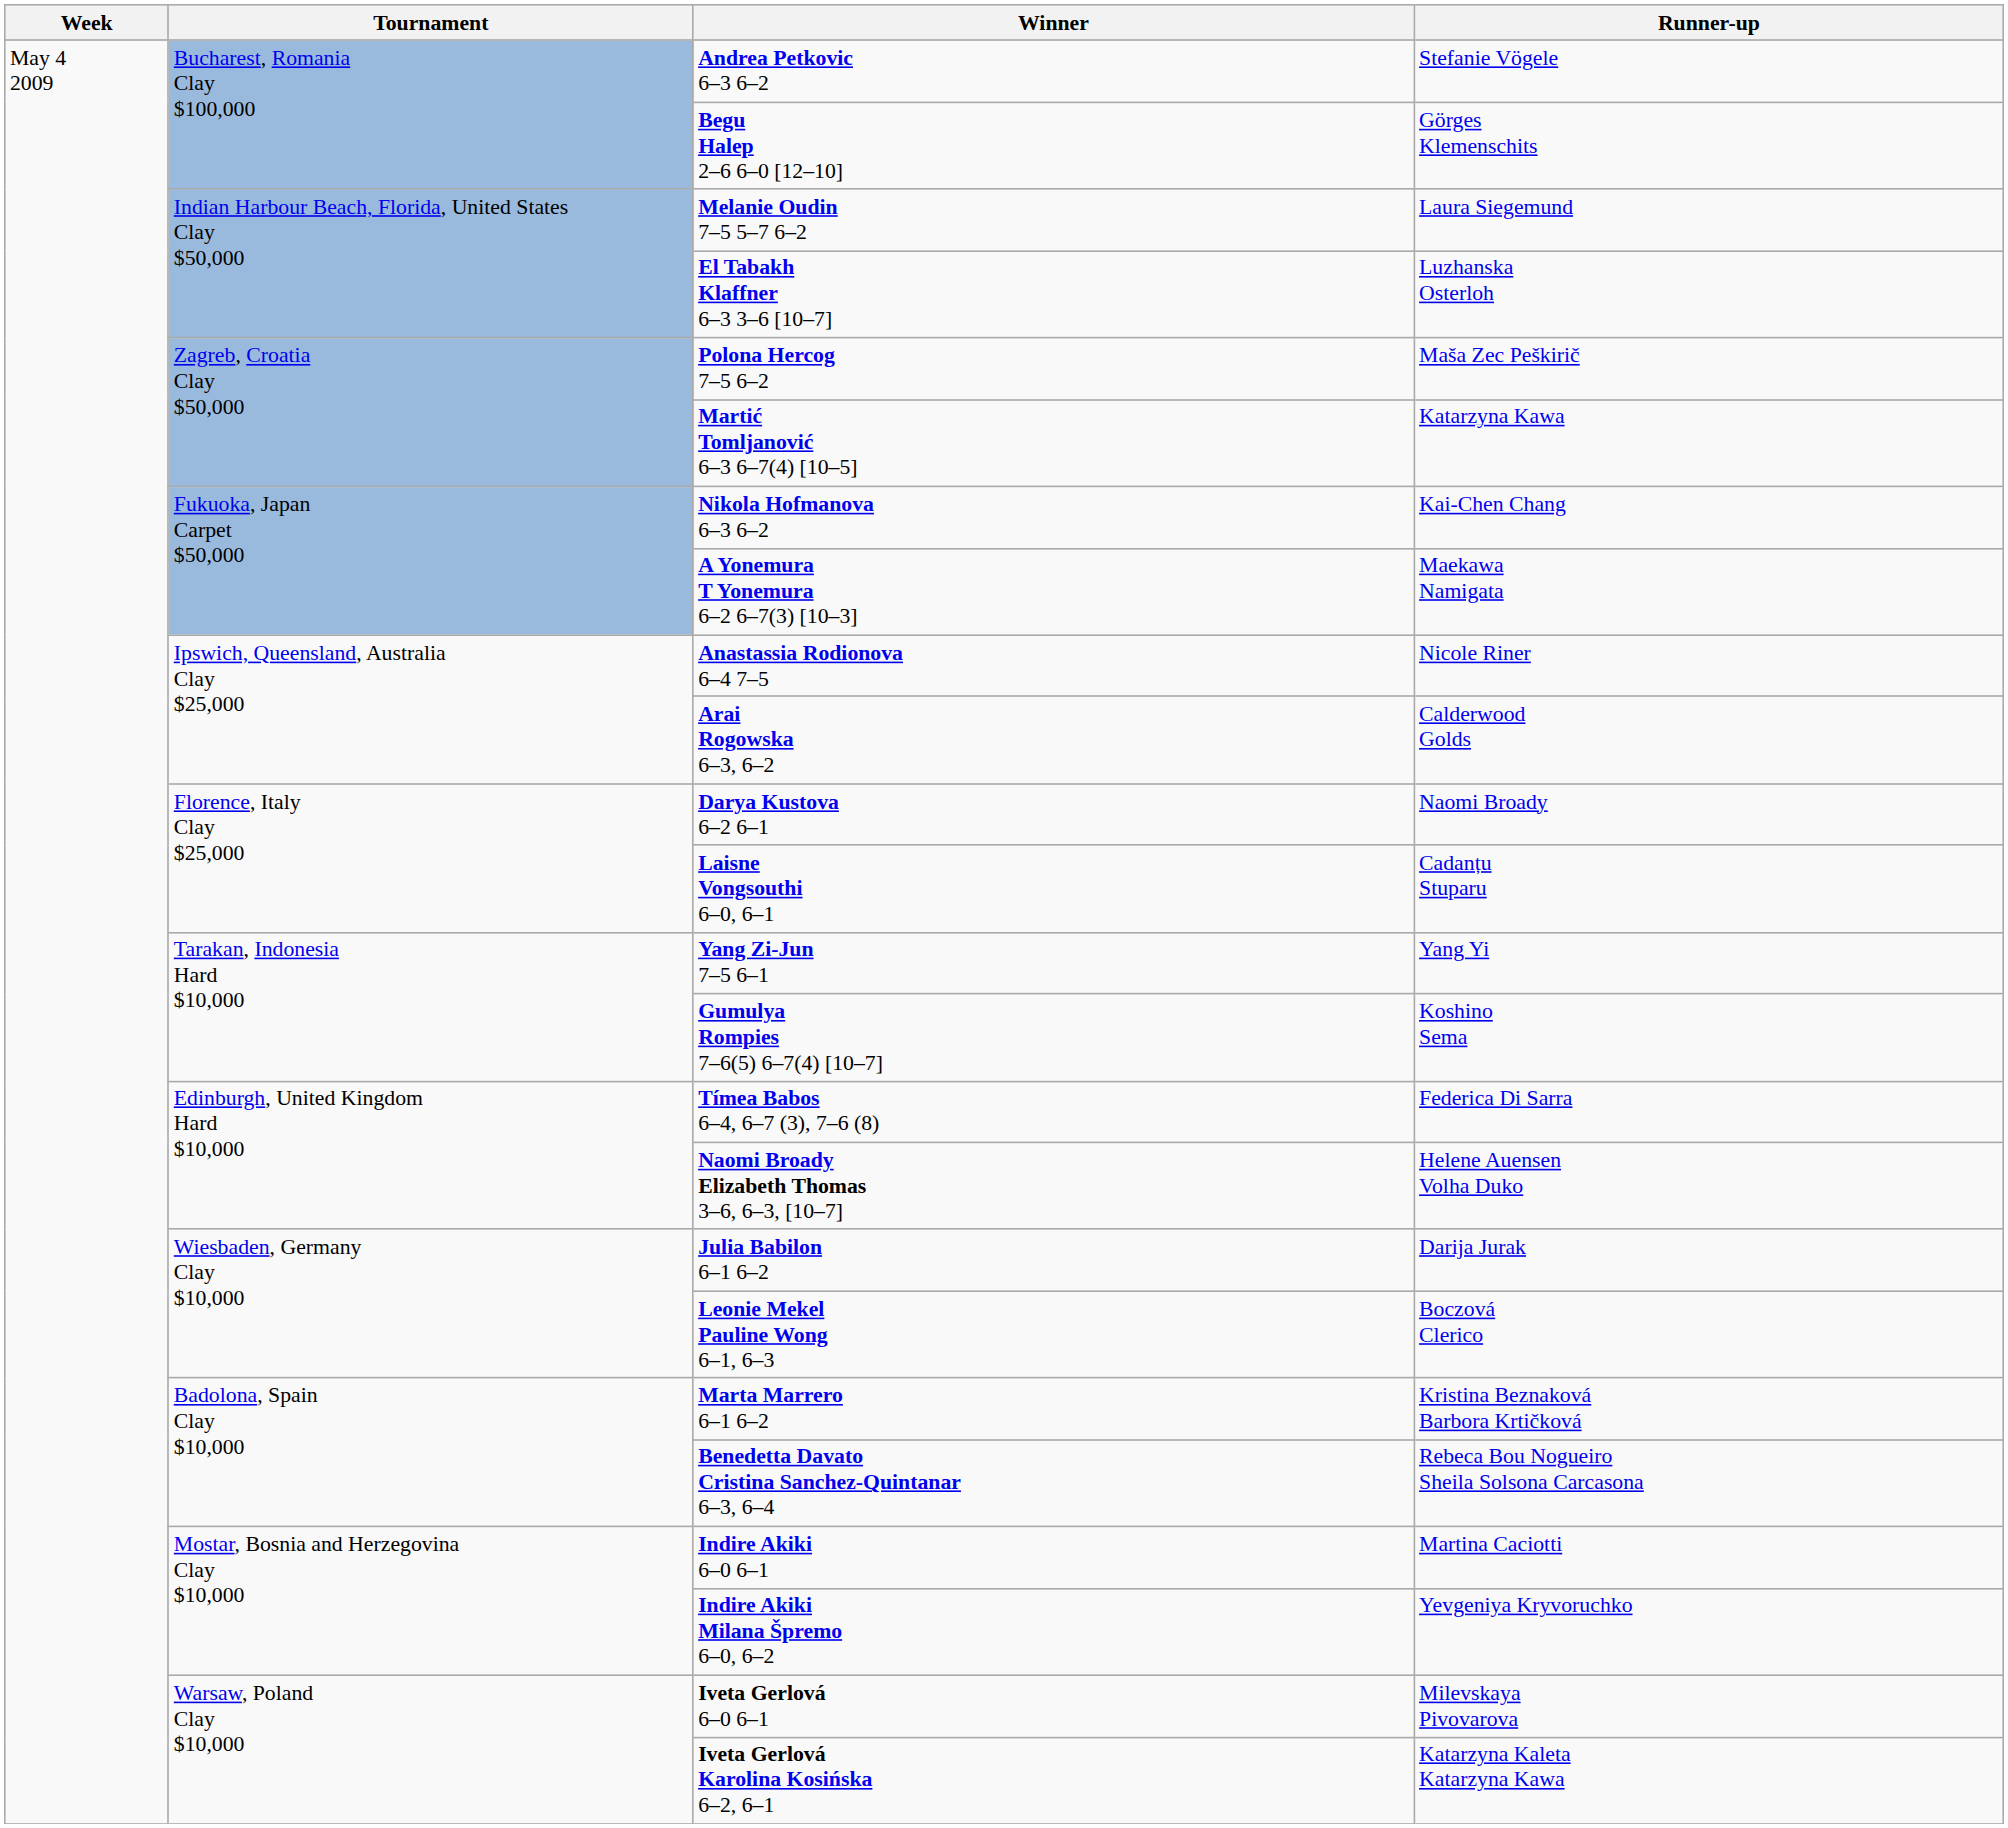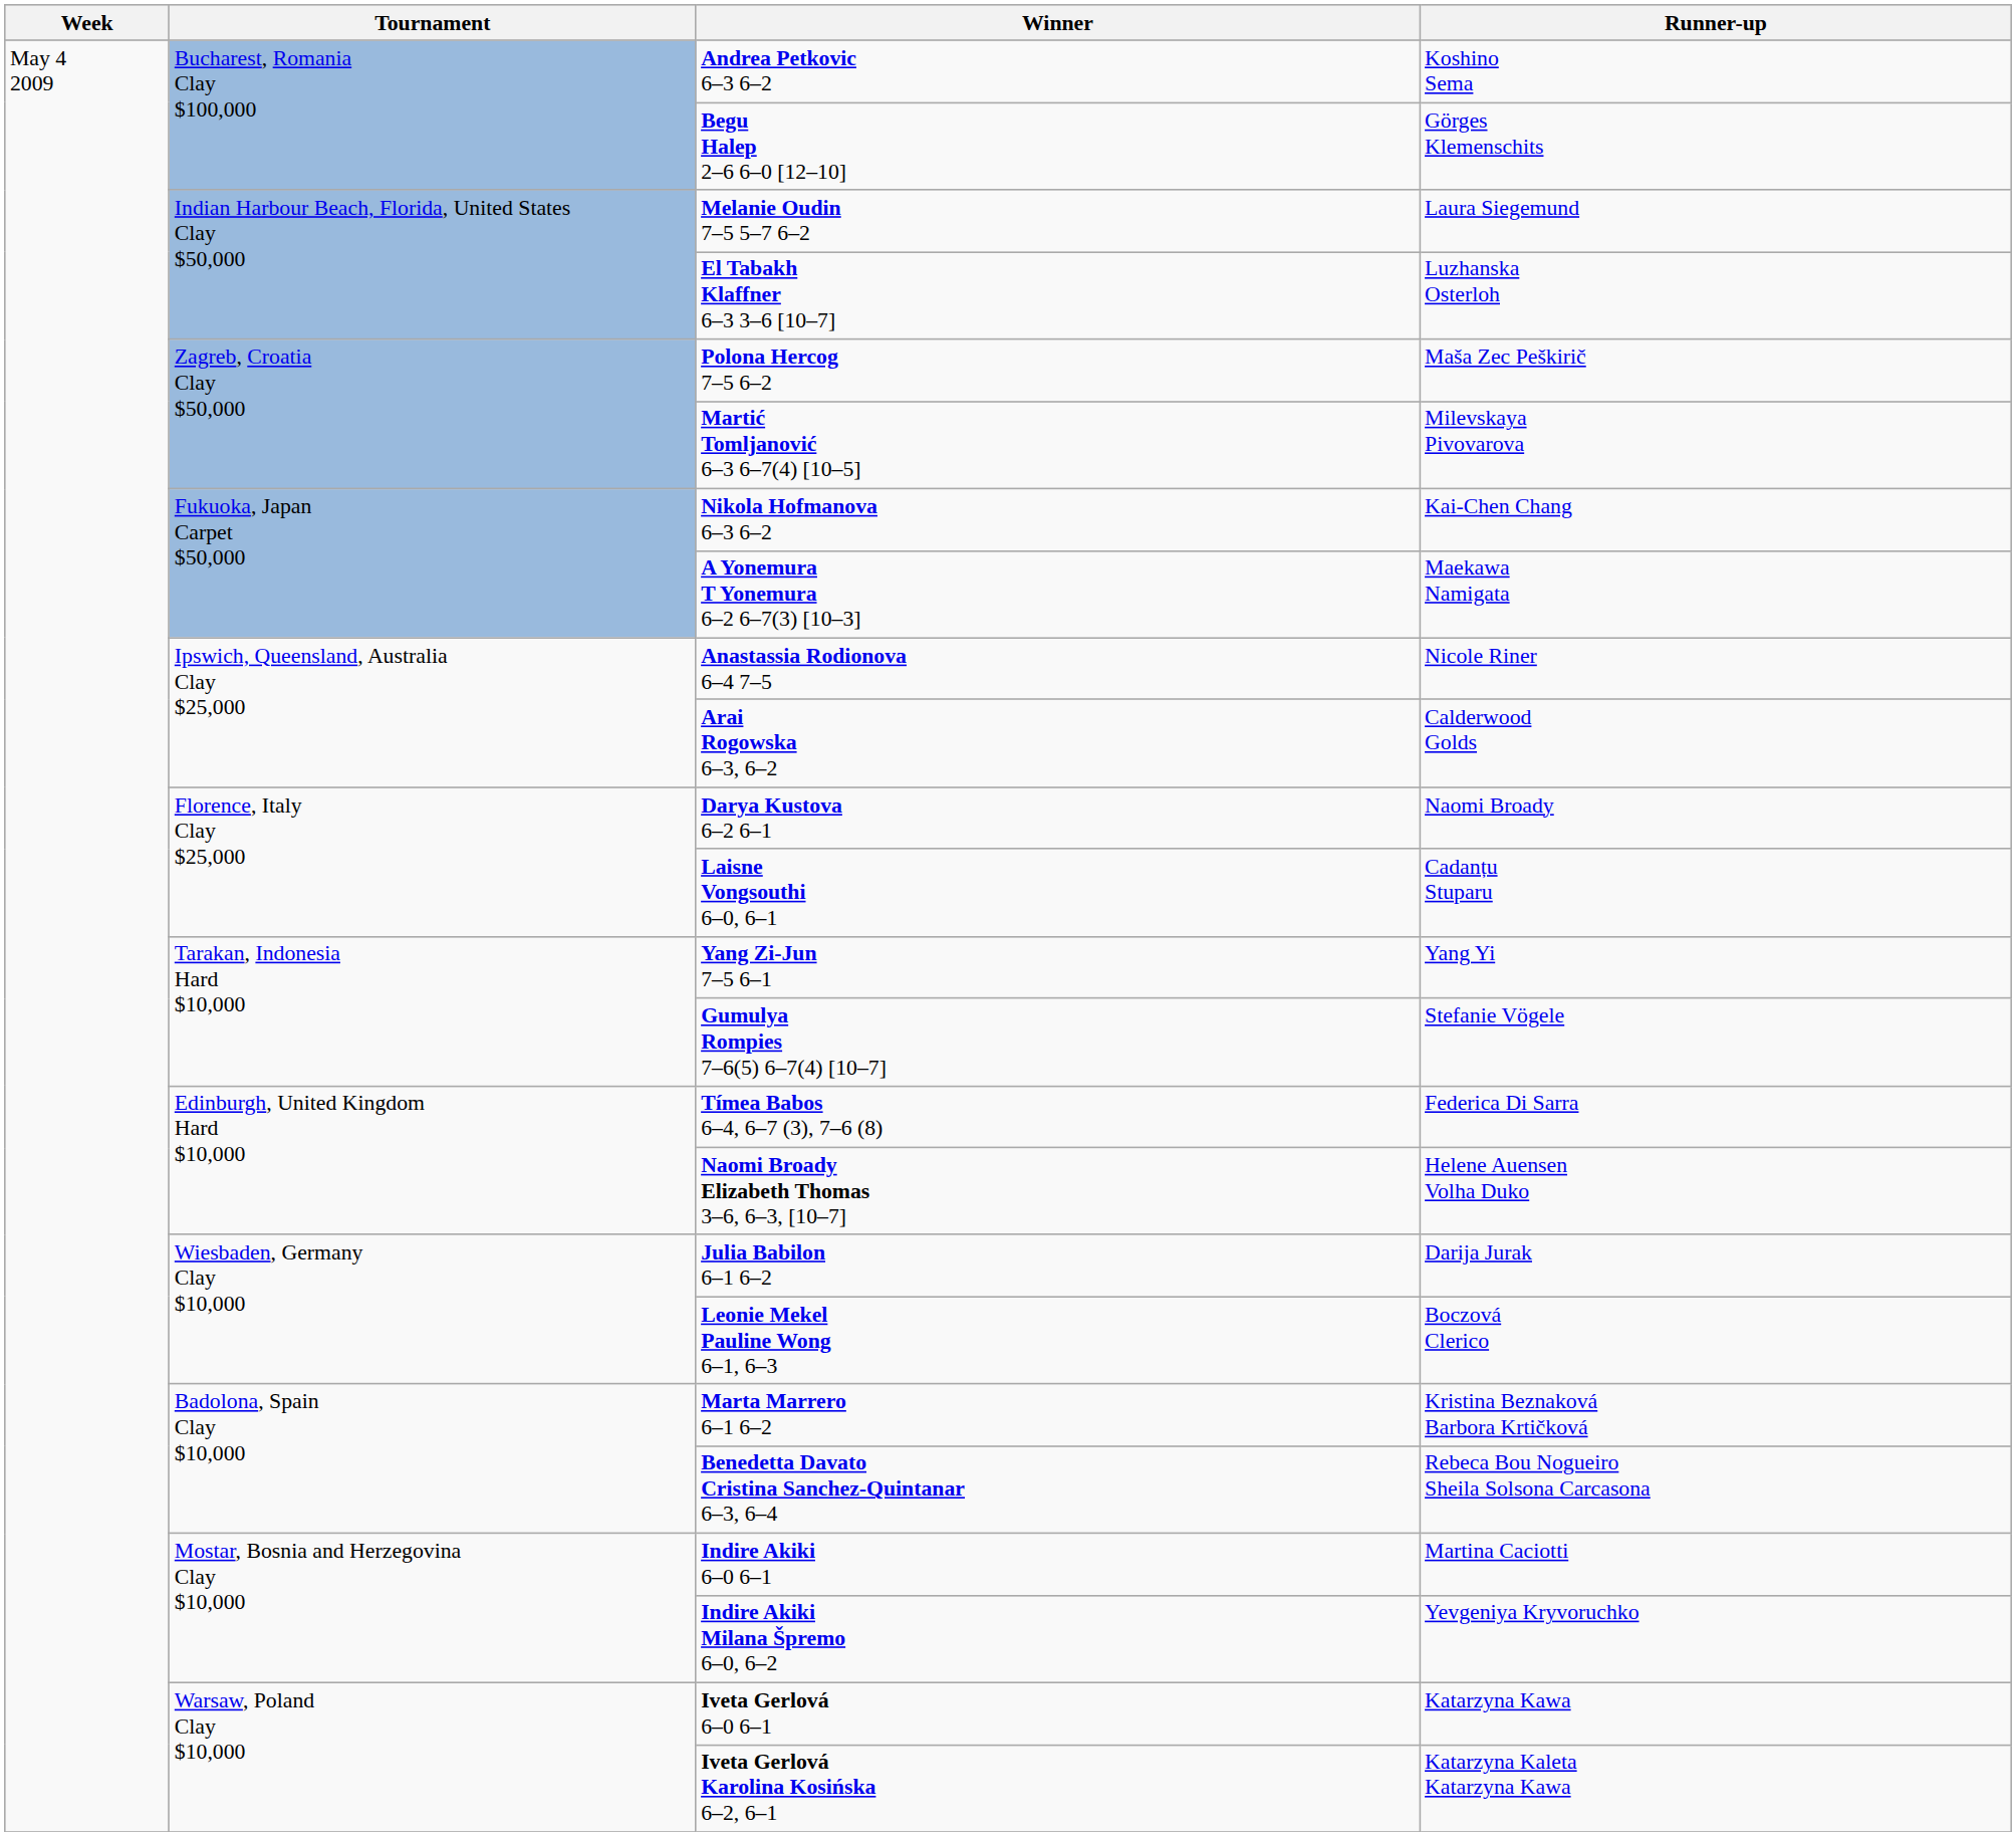Andrea Petkovic 6–3 6–2 | Runner-up: Stefanie Vögele -> Koshino Sema
Martić Tomljanović 6–3 6–7(4) [10–5] | Runner-up: Katarzyna Kawa -> Milevskaya Pivovarova
Gumulya Rompies 7–6(5) 6–7(4) [10–7] | Runner-up: Koshino Sema -> Stefanie Vögele
Iveta Gerlová 6–0 6–1 | Runner-up: Milevskaya Pivovarova -> Katarzyna Kawa
